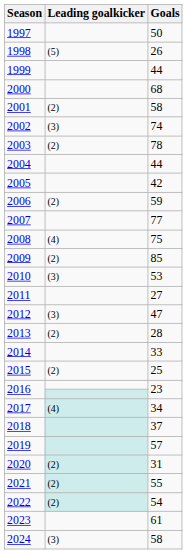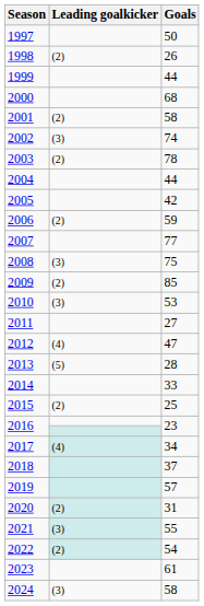1998 | Leading goalkicker: (5) -> (2)
2008 | Leading goalkicker: (4) -> (3)
2012 | Leading goalkicker: (3) -> (4)
2013 | Leading goalkicker: (2) -> (5)
2021 | Leading goalkicker: (2) -> (3)
